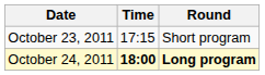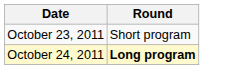- column: Time | 17:15 | 18:00
